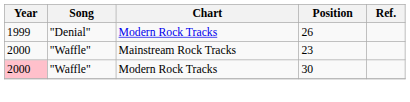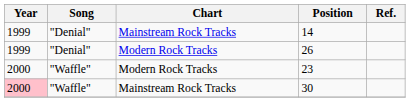+ row: 1999 | "Denial" | Mainstream Rock Tracks | 14
23 | Chart: Mainstream Rock Tracks -> Modern Rock Tracks
30 | Chart: Modern Rock Tracks -> Mainstream Rock Tracks
